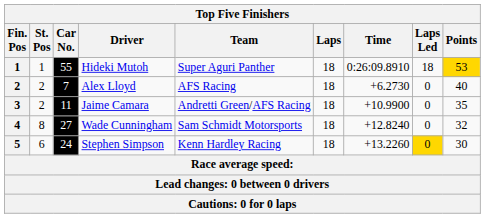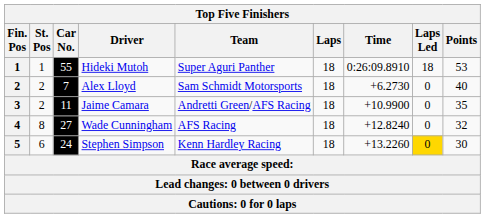Hideki Mutoh | Points: gold background -> no background
Alex Lloyd | Team: AFS Racing -> Sam Schmidt Motorsports
Wade Cunningham | Team: Sam Schmidt Motorsports -> AFS Racing
